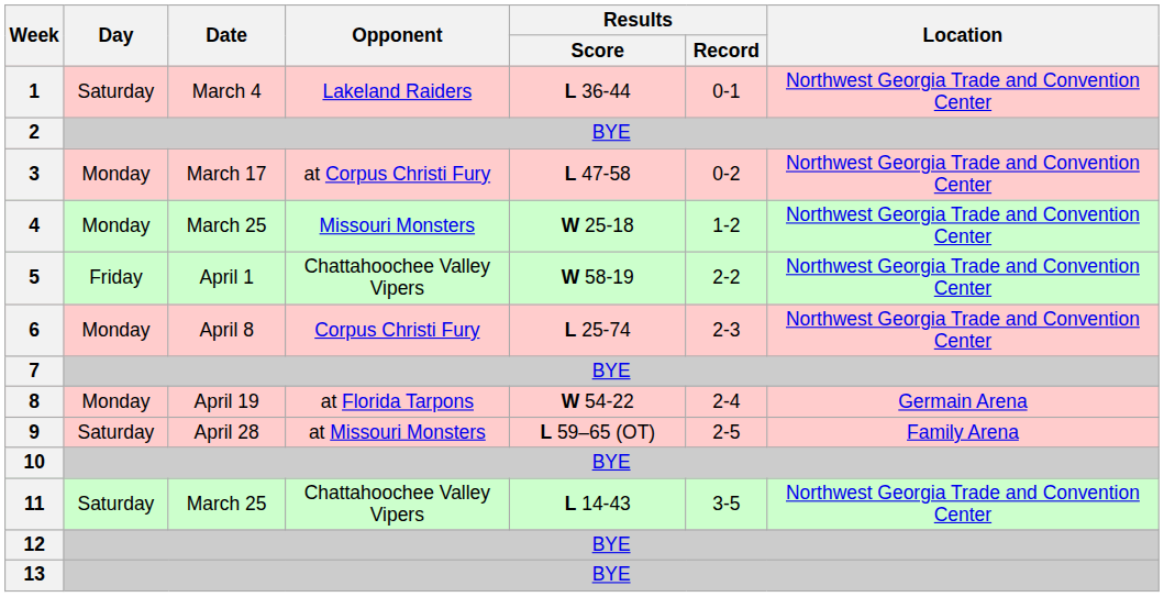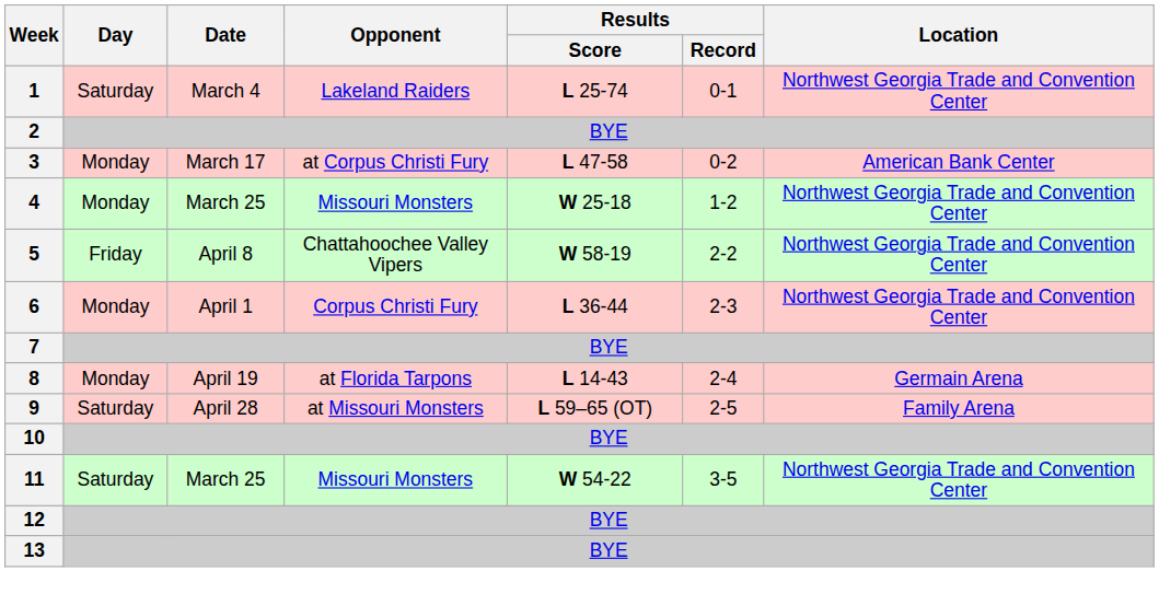1 | Results / Score: L 36-44 -> L 25-74
3 | Location: Northwest Georgia Trade and Convention Center -> American Bank Center
5 | Date: April 1 -> April 8
6 | Date: April 8 -> April 1
6 | Results / Score: L 25-74 -> L 36-44
8 | Results / Score: W 54-22 -> L 14-43
11 | Opponent: Chattahoochee Valley Vipers -> Missouri Monsters
11 | Results / Score: L 14-43 -> W 54-22
